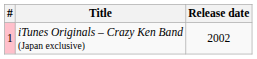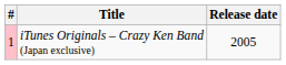iTunes Originals – Crazy Ken Band (Japan exclusive) | Release date: 2002 -> 2005
